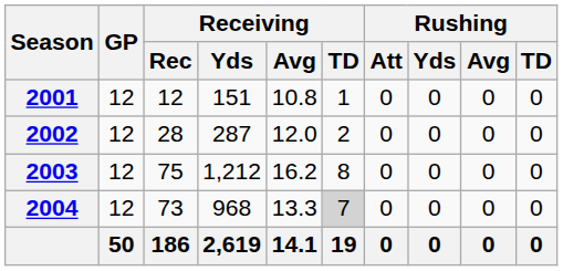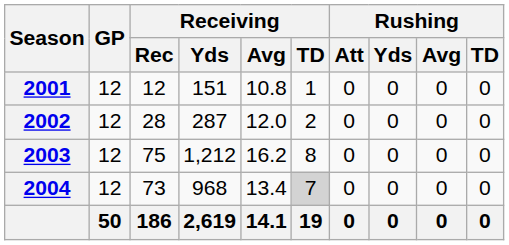2004 | Receiving / Avg: 13.3 -> 13.4
